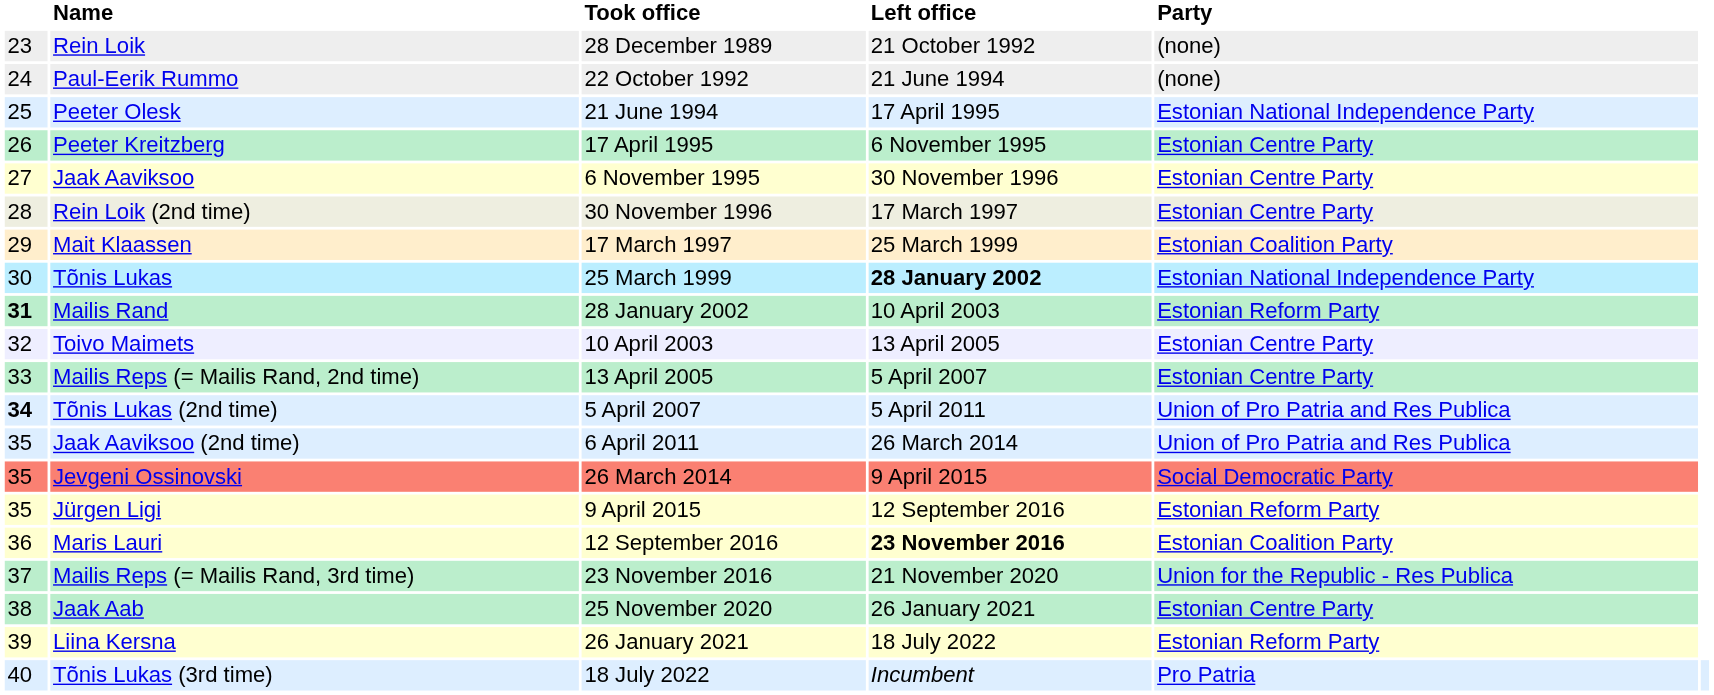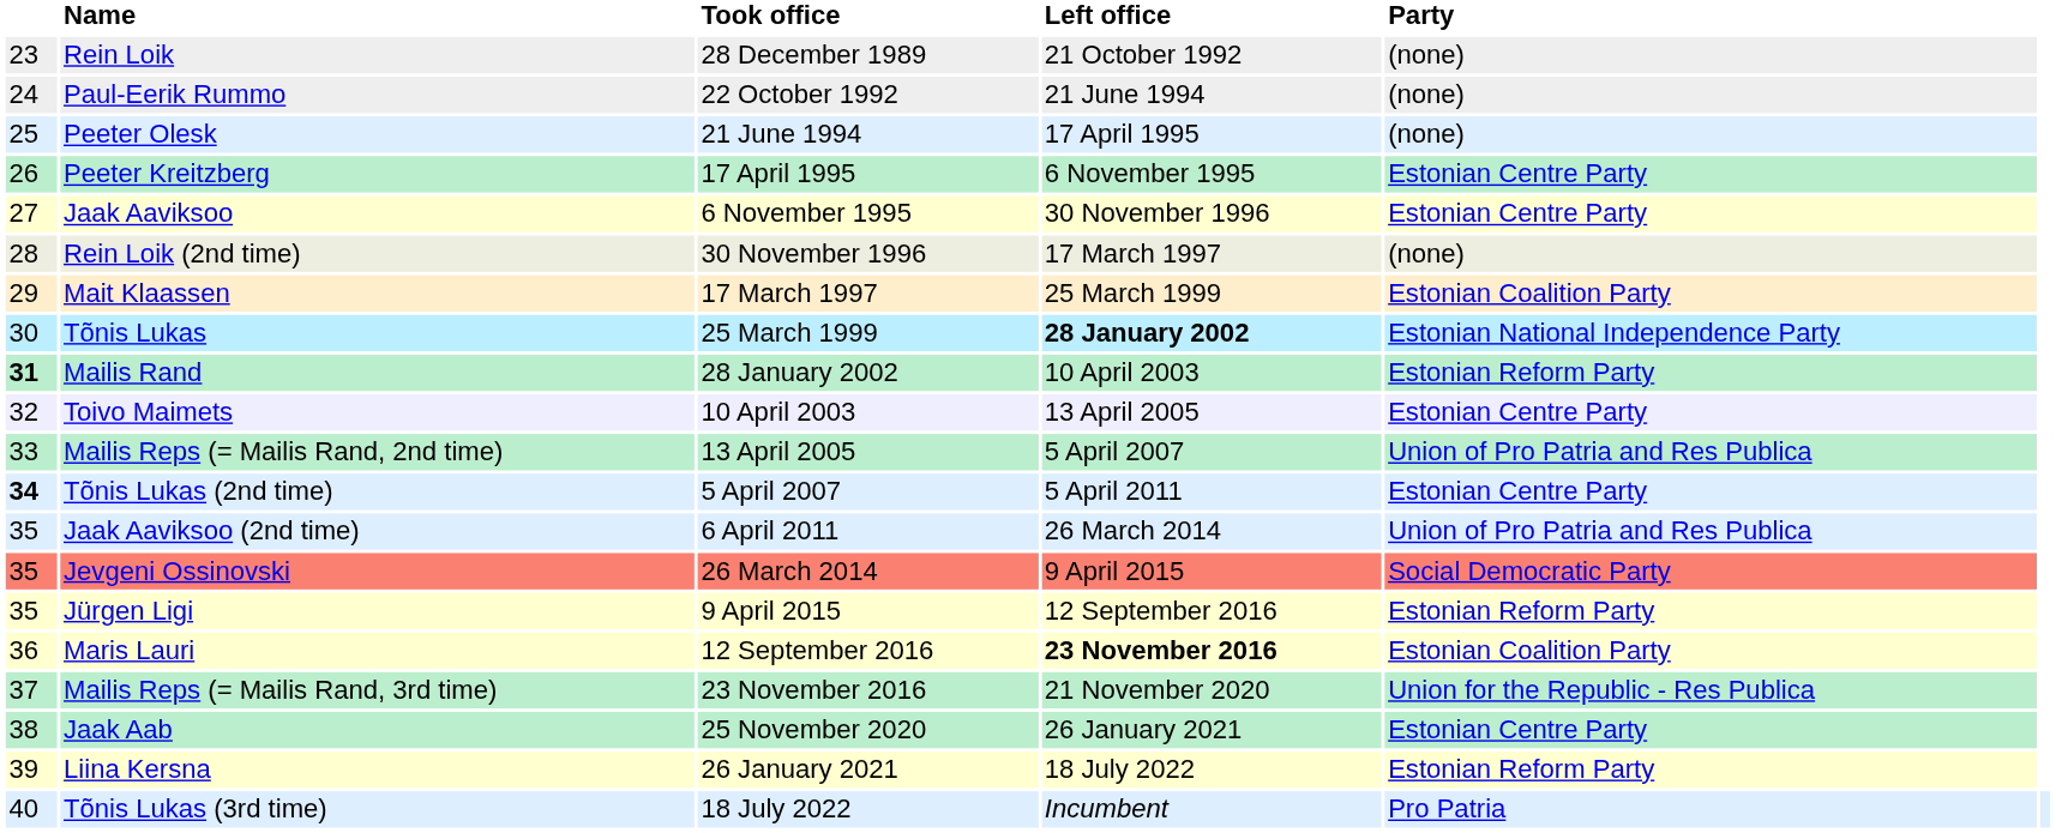Peeter Olesk | Party: Estonian National Independence Party -> (none)
Rein Loik (2nd time) | Party: Estonian Centre Party -> (none)
Mailis Reps (= Mailis Rand, 2nd time) | Party: Estonian Centre Party -> Union of Pro Patria and Res Publica
Tõnis Lukas (2nd time) | Party: Union of Pro Patria and Res Publica -> Estonian Centre Party
